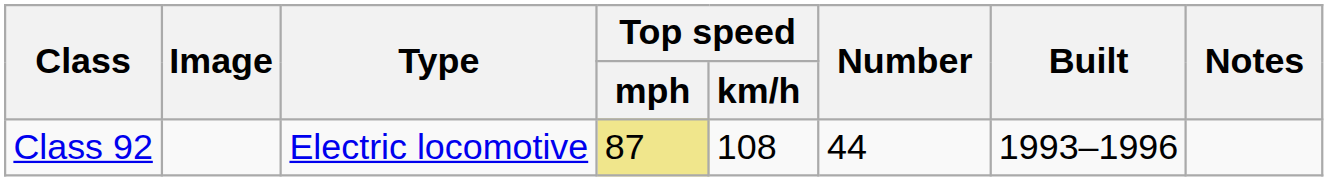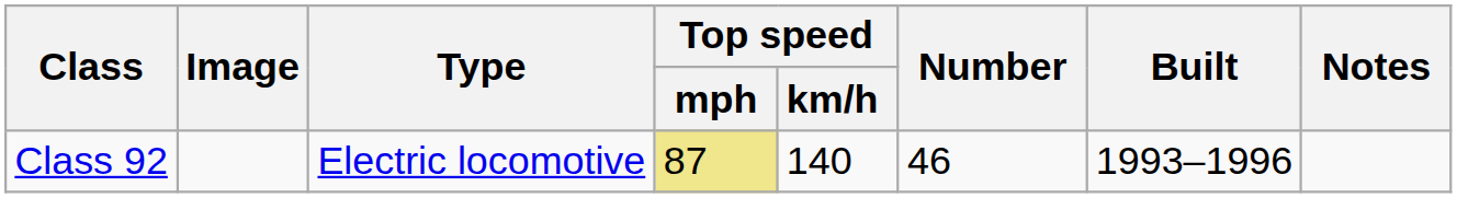Class 92 | Top speed / km/h: 108 -> 140
Class 92 | Number: 44 -> 46
